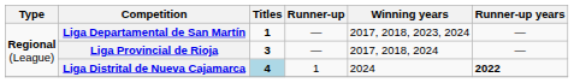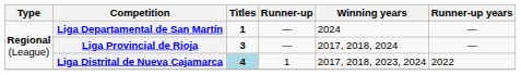Liga Departamental de San Martín | Winning years: 2017, 2018, 2023, 2024 -> 2024
Liga Distrital de Nueva Cajamarca | Winning years: 2024 -> 2017, 2018, 2023, 2024
Liga Distrital de Nueva Cajamarca | Runner-up years: bold -> normal
